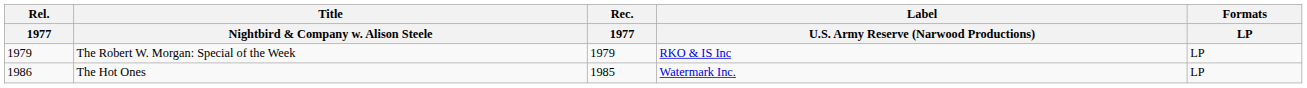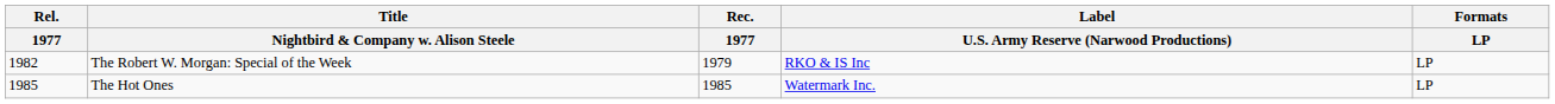The Robert W. Morgan: Special of the Week | Rel. / 1977: 1979 -> 1982
The Hot Ones | Rel. / 1977: 1986 -> 1985
